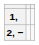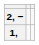rows swapped: 2, − <-> 1,
